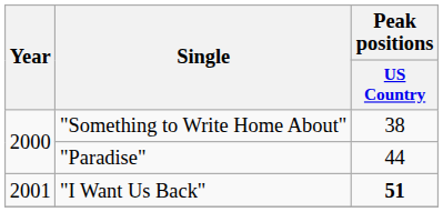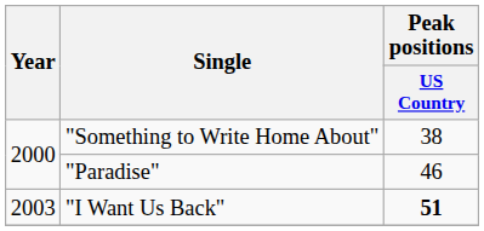"Paradise" | Peak positions / US Country: 44 -> 46
"I Want Us Back" | Year: 2001 -> 2003
